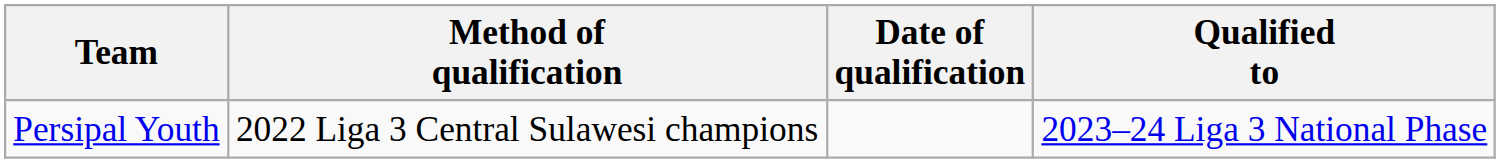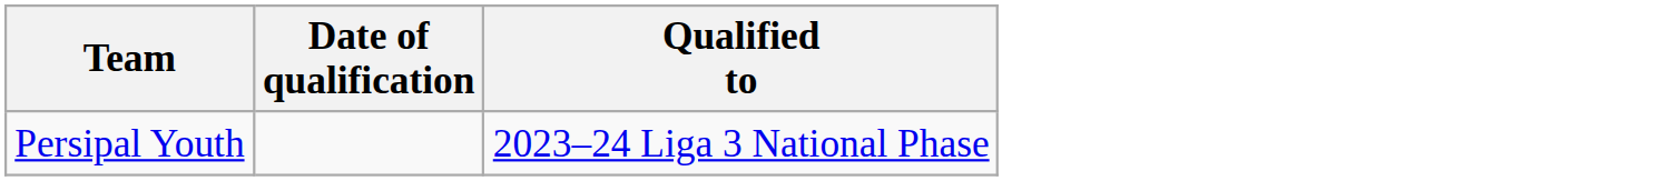- column: Method of qualification | 2022 Liga 3 Central Sulawesi champions
